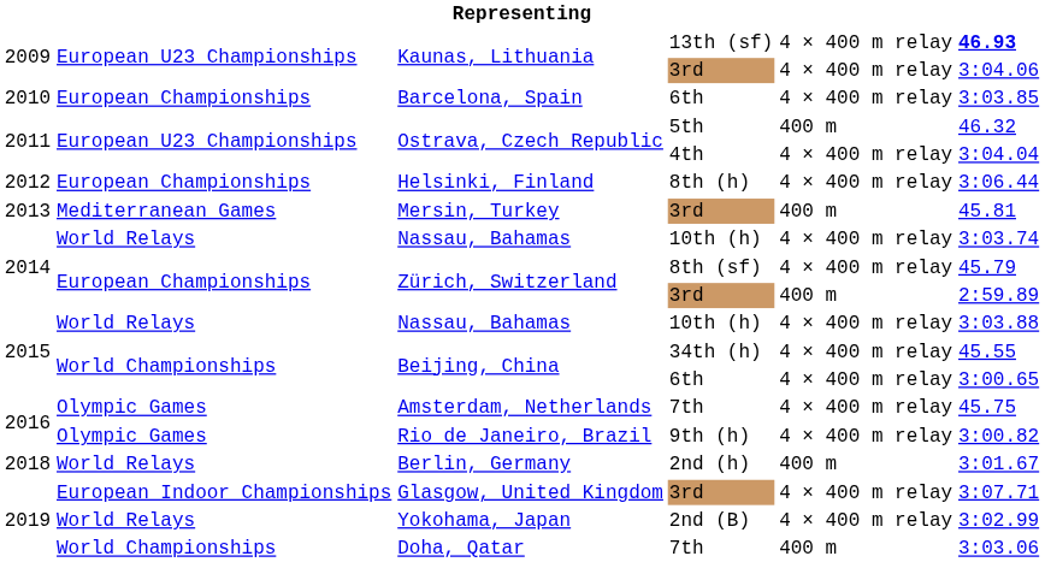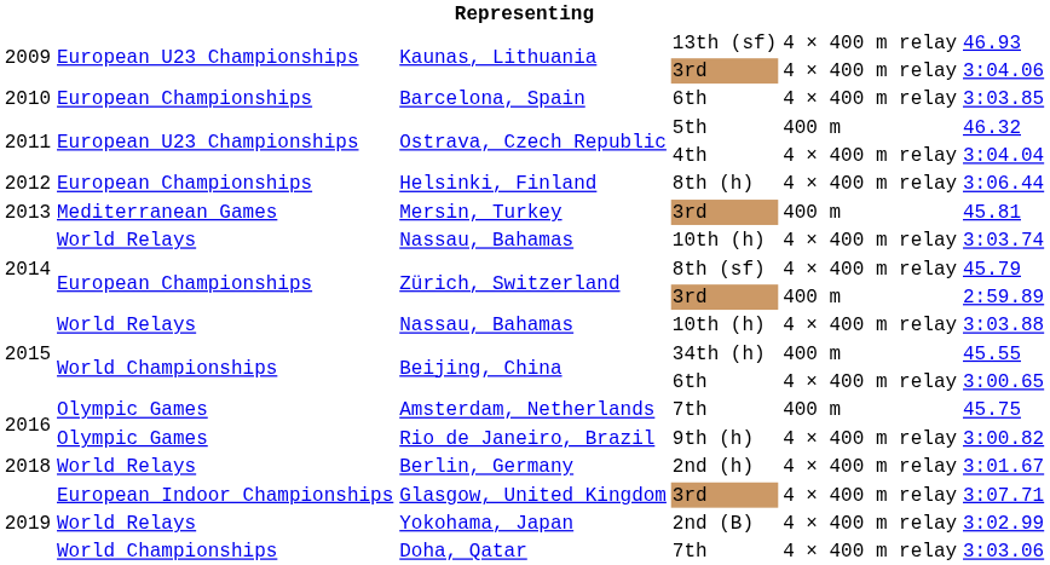Kaunas, Lithuania / 13th (sf) | column 6: bold -> normal
Beijing, China / 34th (h) | column 5: 4 × 400 m relay -> 400 m
Amsterdam, Netherlands | column 5: 4 × 400 m relay -> 400 m
Berlin, Germany | column 5: 400 m -> 4 × 400 m relay
Doha, Qatar | column 5: 400 m -> 4 × 400 m relay
